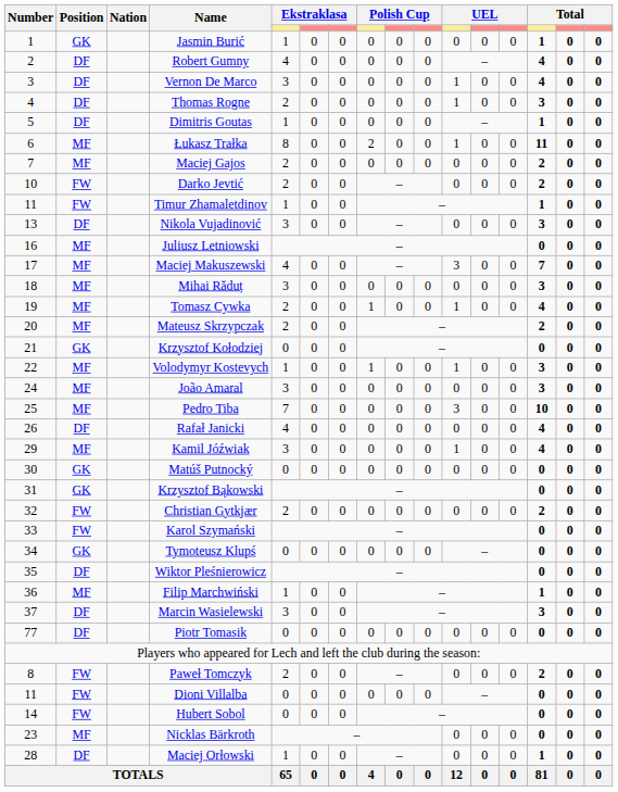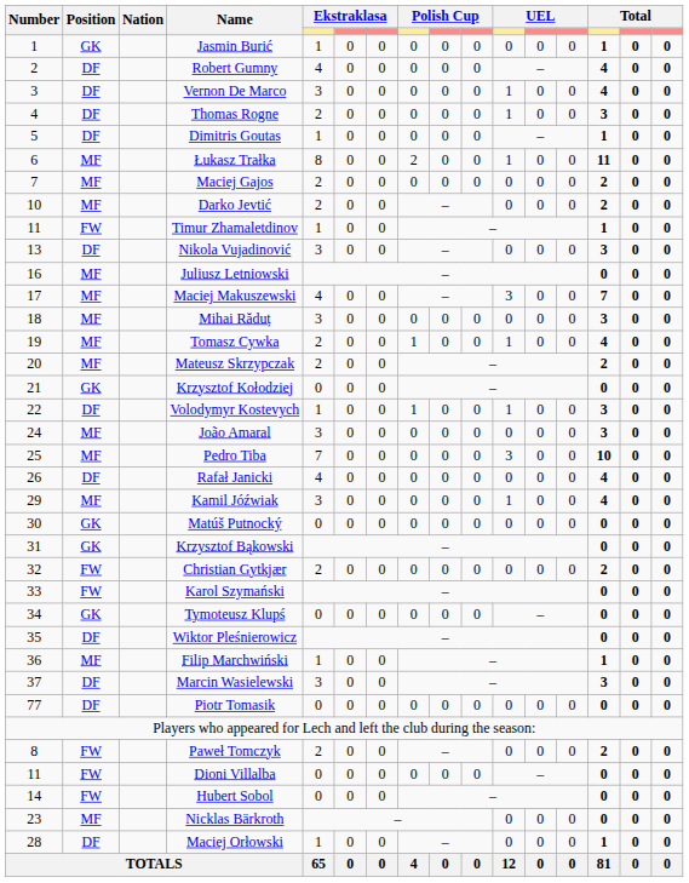Darko Jevtić | Position: FW -> MF
Volodymyr Kostevych | Position: MF -> DF
